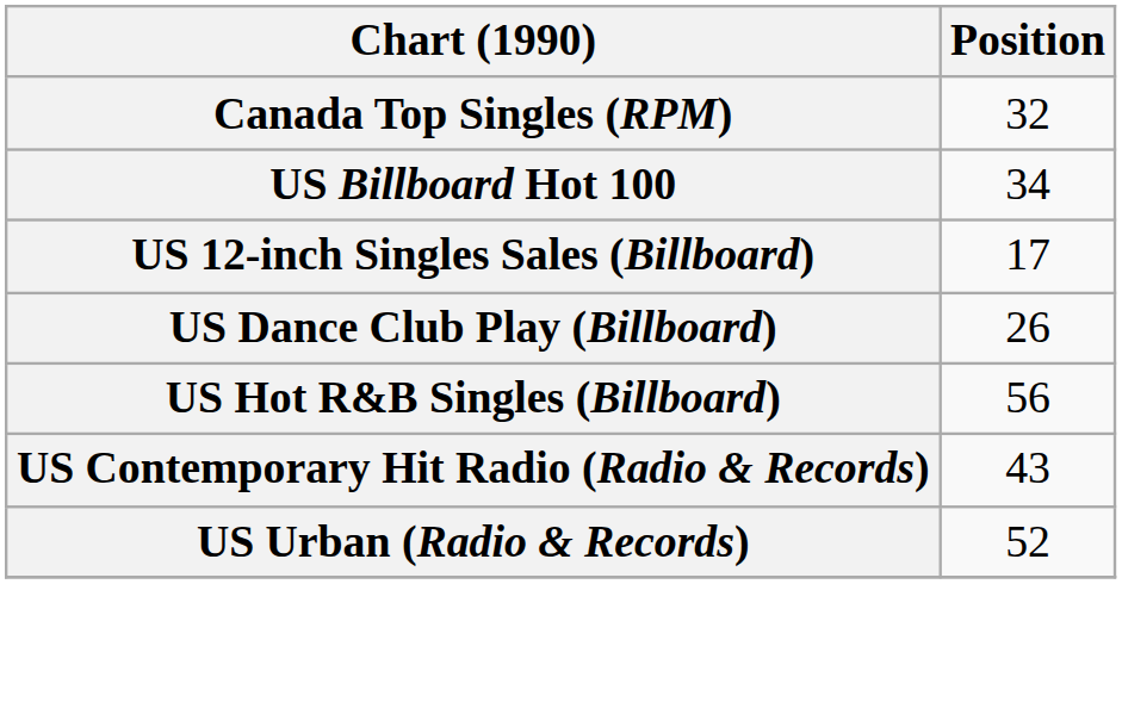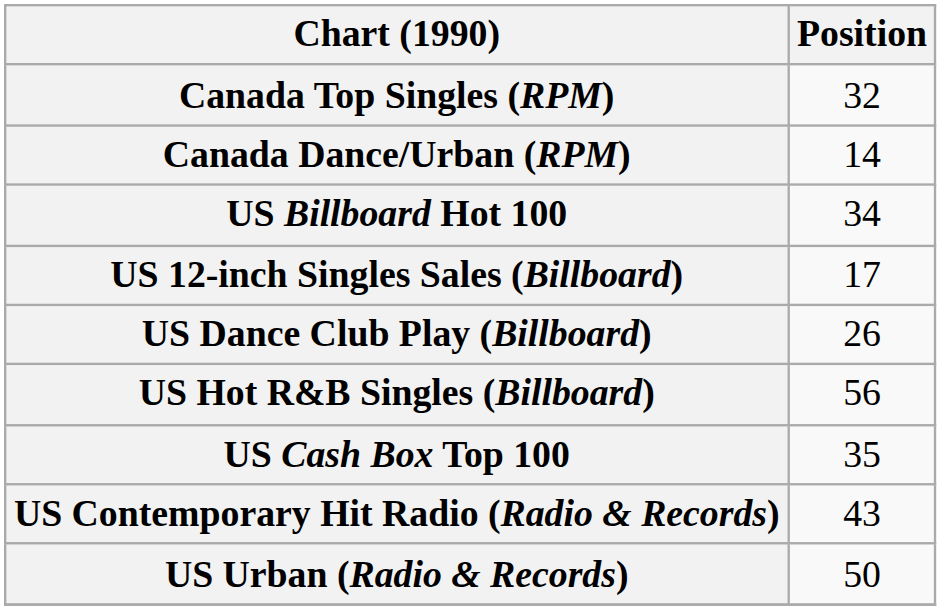+ row: Canada Dance/Urban (RPM) | 14
+ row: US Cash Box Top 100 | 35
US Urban (Radio & Records) | Position: 52 -> 50
